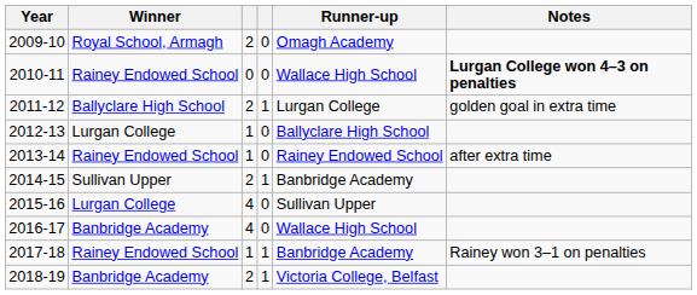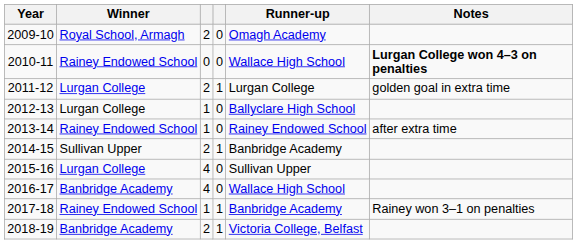2011-12 | Winner: Ballyclare High School -> Lurgan College
